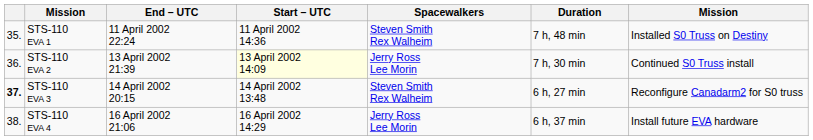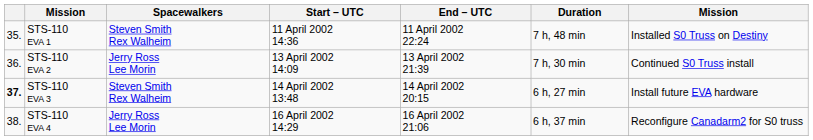columns swapped: Spacewalkers <-> End – UTC
STS-110 EVA 2 | Start – UTC: lightyellow background -> no background
STS-110 EVA 3 | column 7: Reconfigure Canadarm2 for S0 truss -> Install future EVA hardware
STS-110 EVA 4 | column 7: Install future EVA hardware -> Reconfigure Canadarm2 for S0 truss
